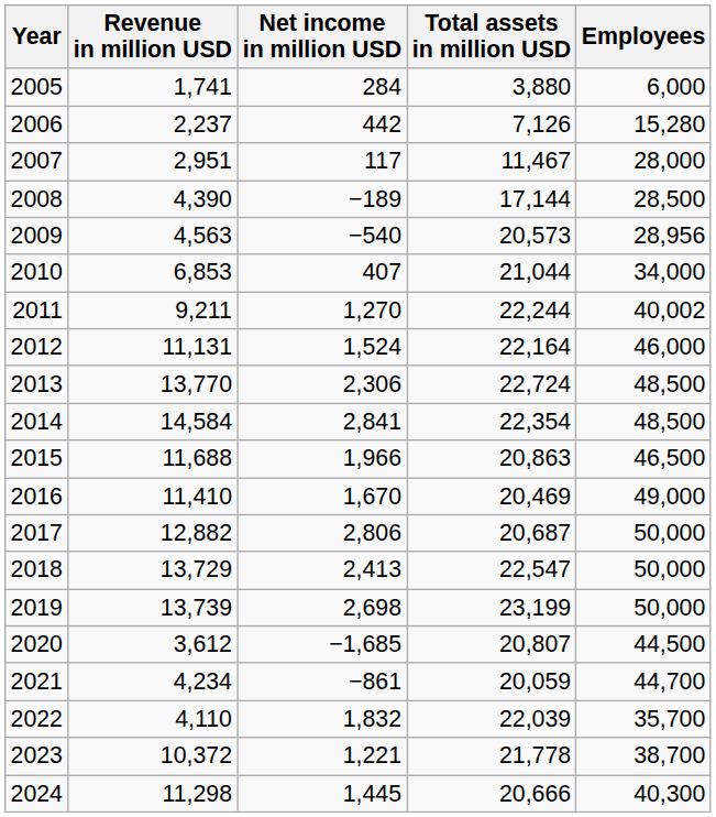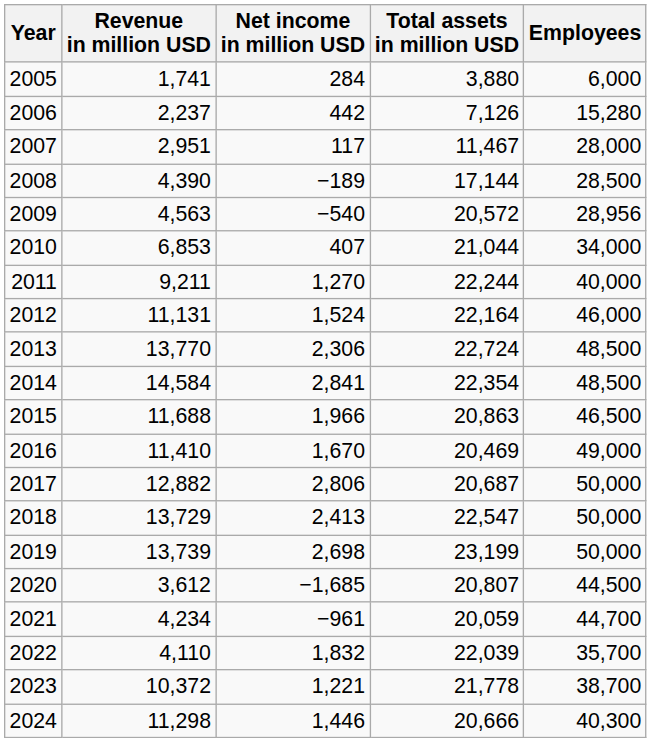2009 | Total assets in million USD: 20,573 -> 20,572
2011 | Employees: 40,002 -> 40,000
2021 | Net income in million USD: −861 -> −961
2024 | Net income in million USD: 1,445 -> 1,446
